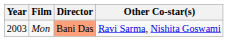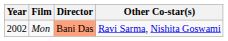Mon | Year: 2003 -> 2002
